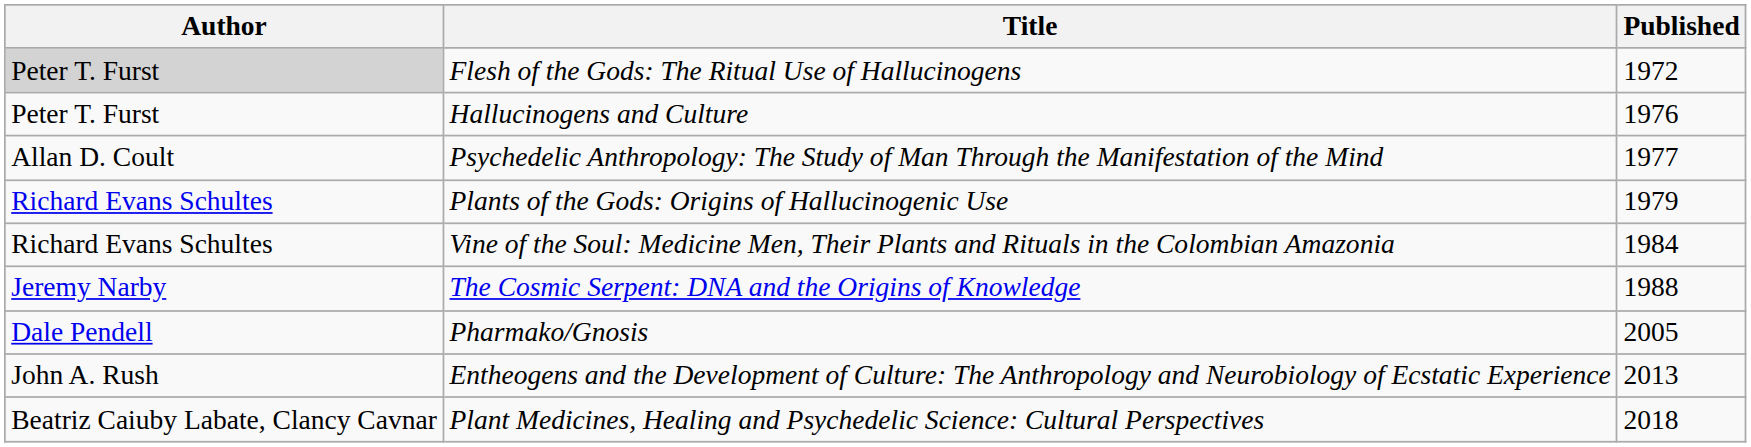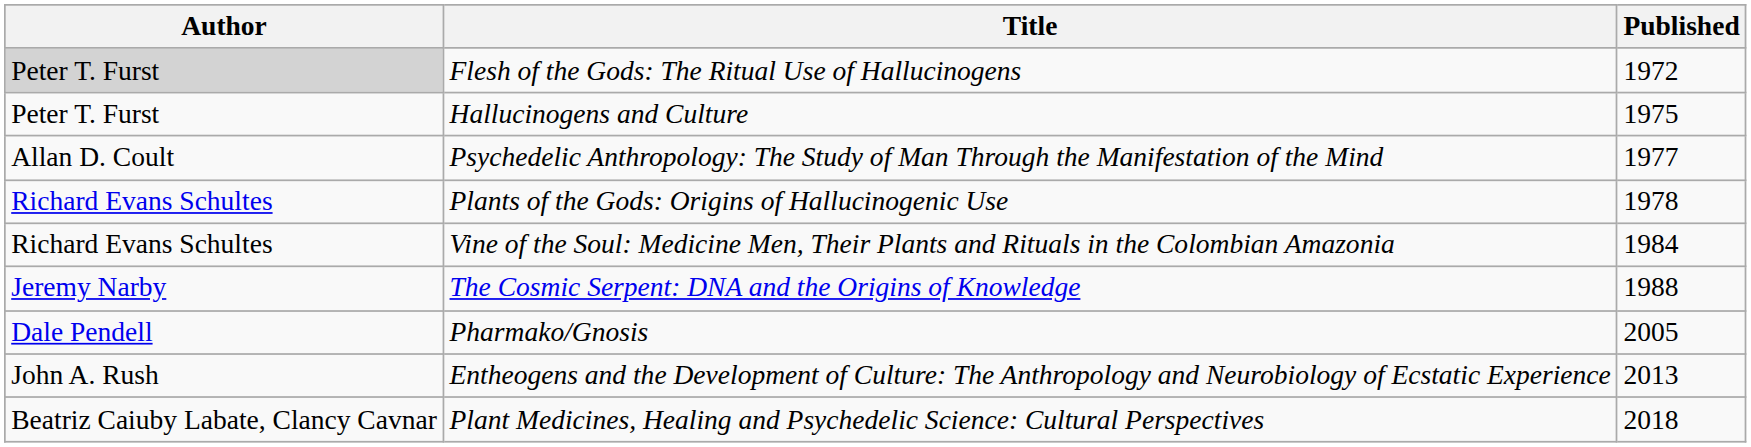Hallucinogens and Culture | Published: 1976 -> 1975
Plants of the Gods: Origins of Hallucinogenic Use | Published: 1979 -> 1978
